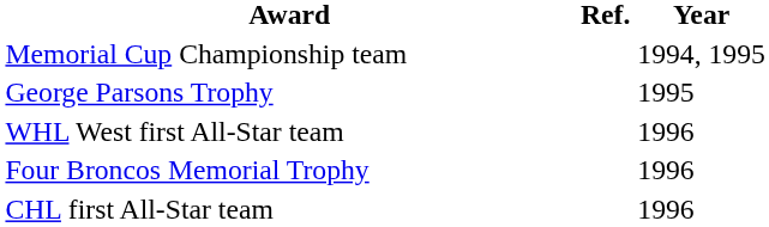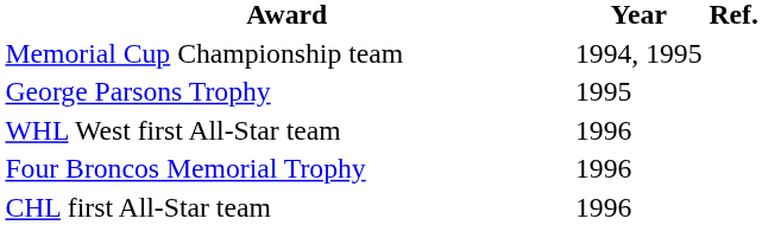columns swapped: Year <-> Ref.
